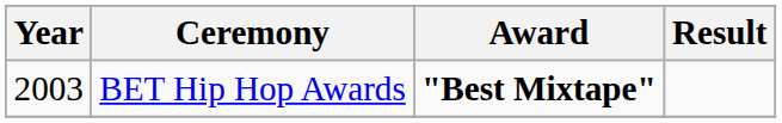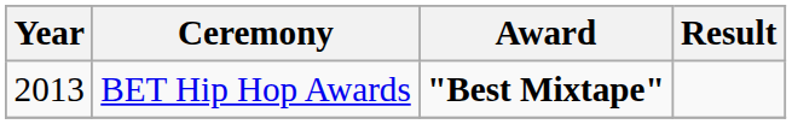BET Hip Hop Awards | Year: 2003 -> 2013
